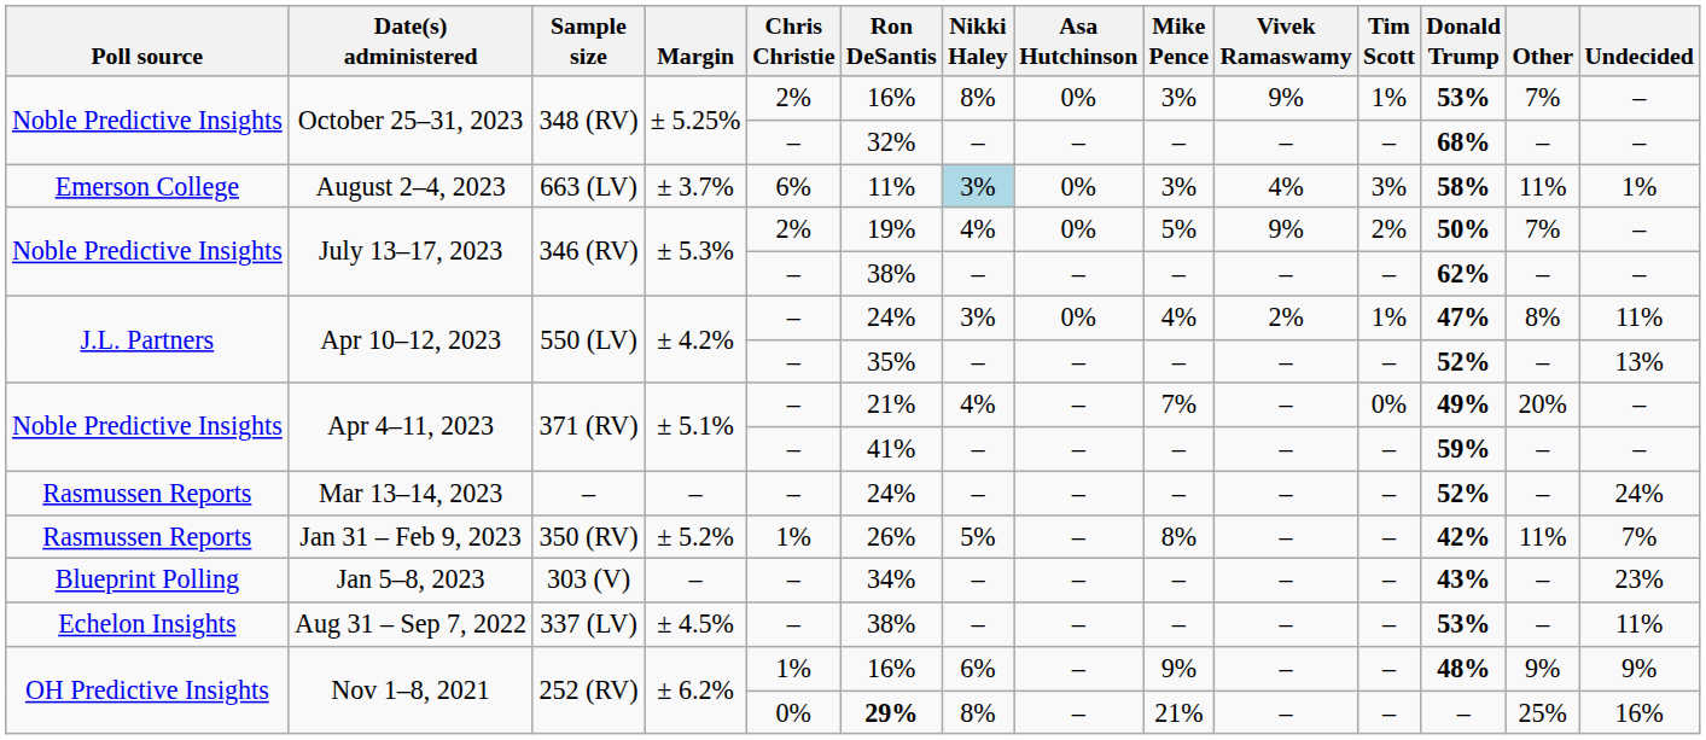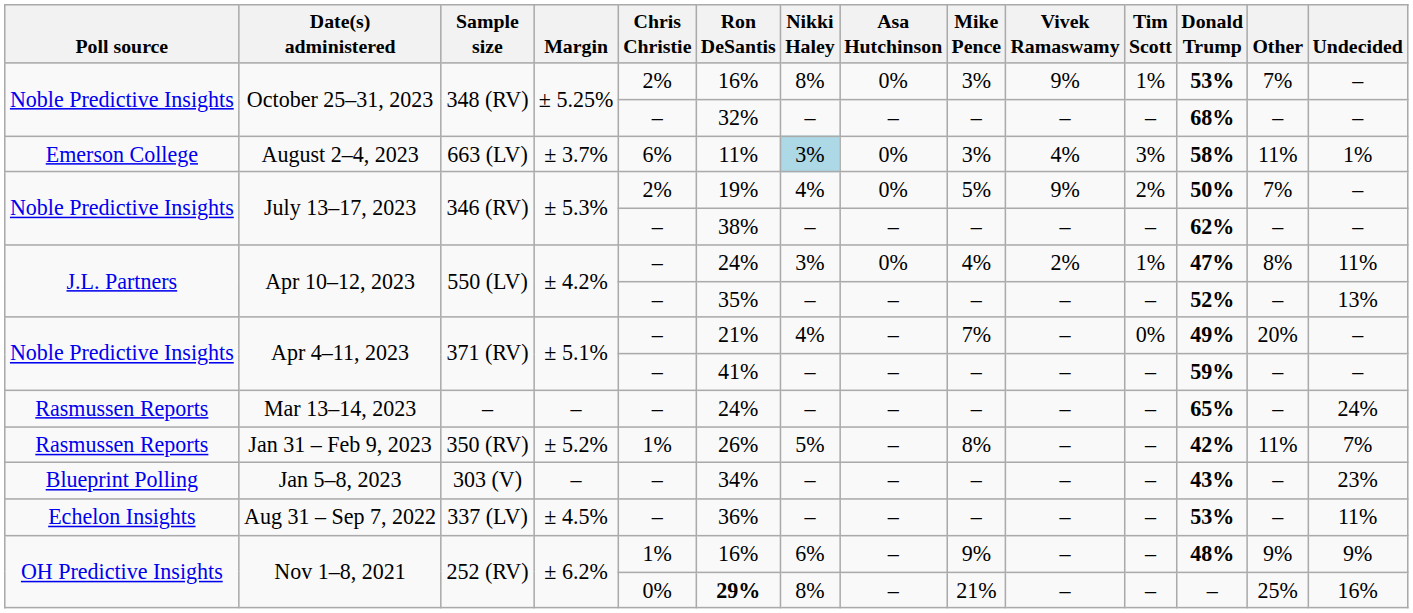Mar 13–14, 2023 | Donald Trump: 52% -> 65%
Aug 31 – Sep 7, 2022 | Ron DeSantis: 38% -> 36%
